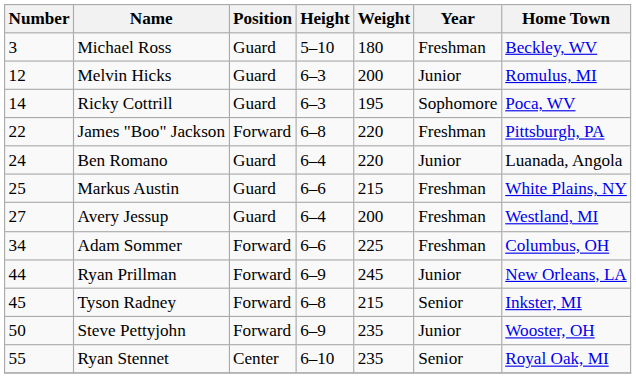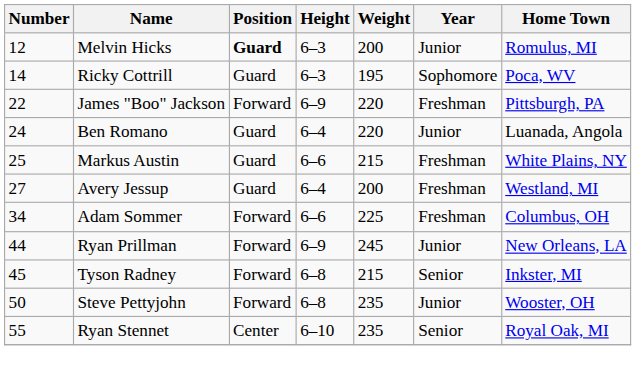- row: 3 | Michael Ross | Guard | 5–10 | 180 | Freshman | Beckley, WV
Melvin Hicks | Position: normal -> bold
James "Boo" Jackson | Height: 6–8 -> 6–9
Steve Pettyjohn | Height: 6–9 -> 6–8
